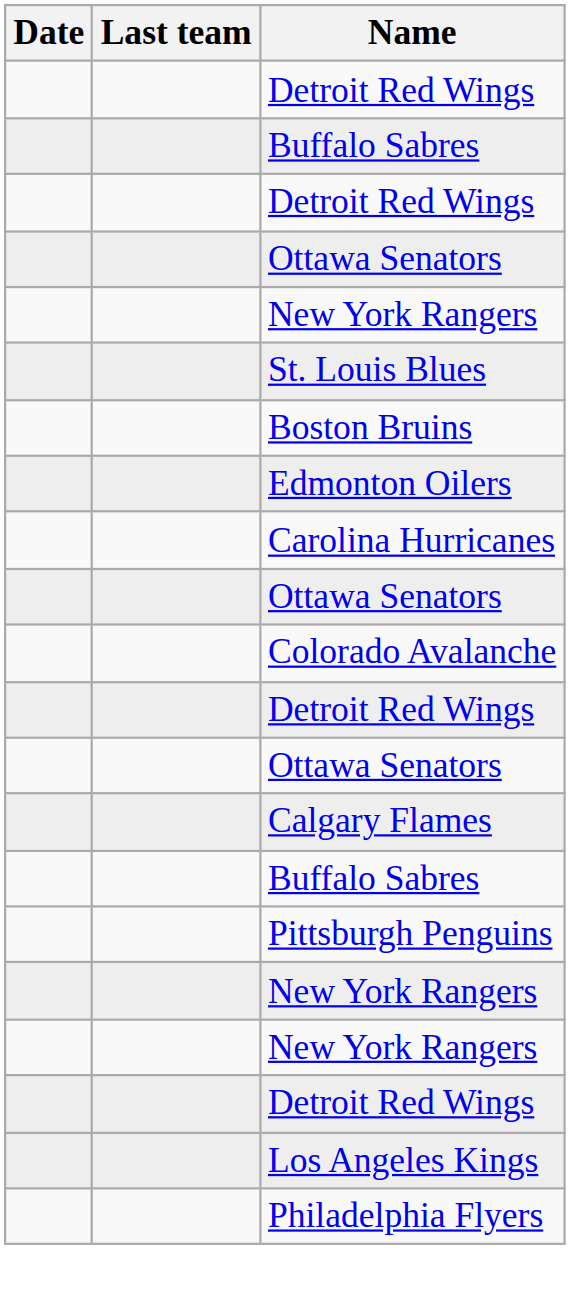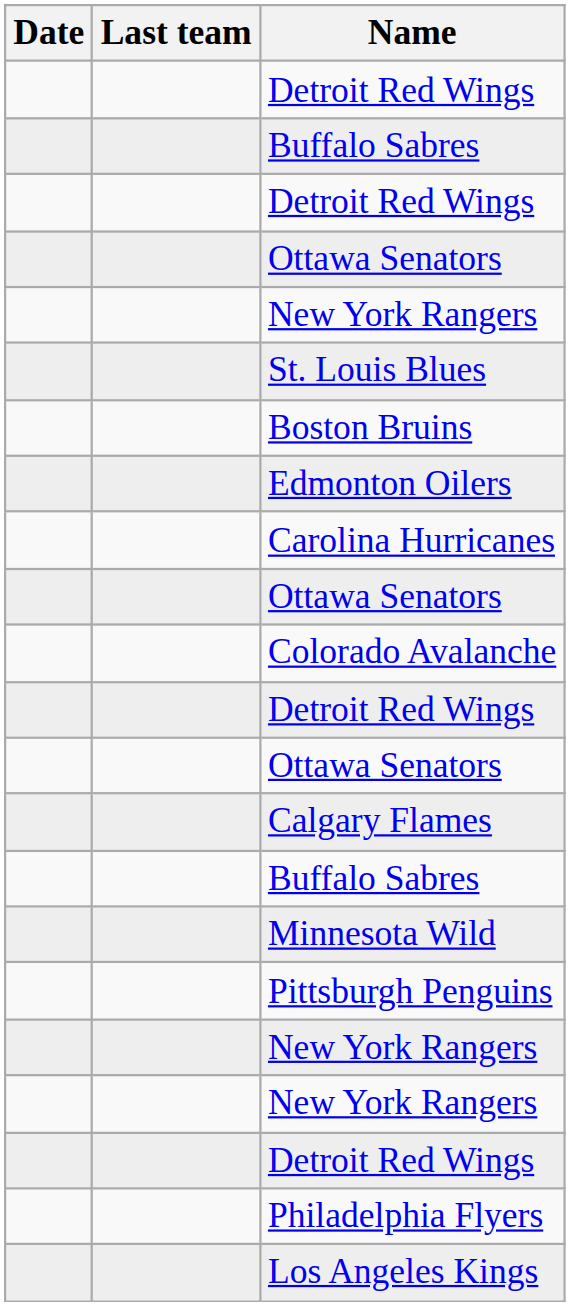+ row: Minnesota Wild
rows swapped: Philadelphia Flyers <-> Los Angeles Kings
